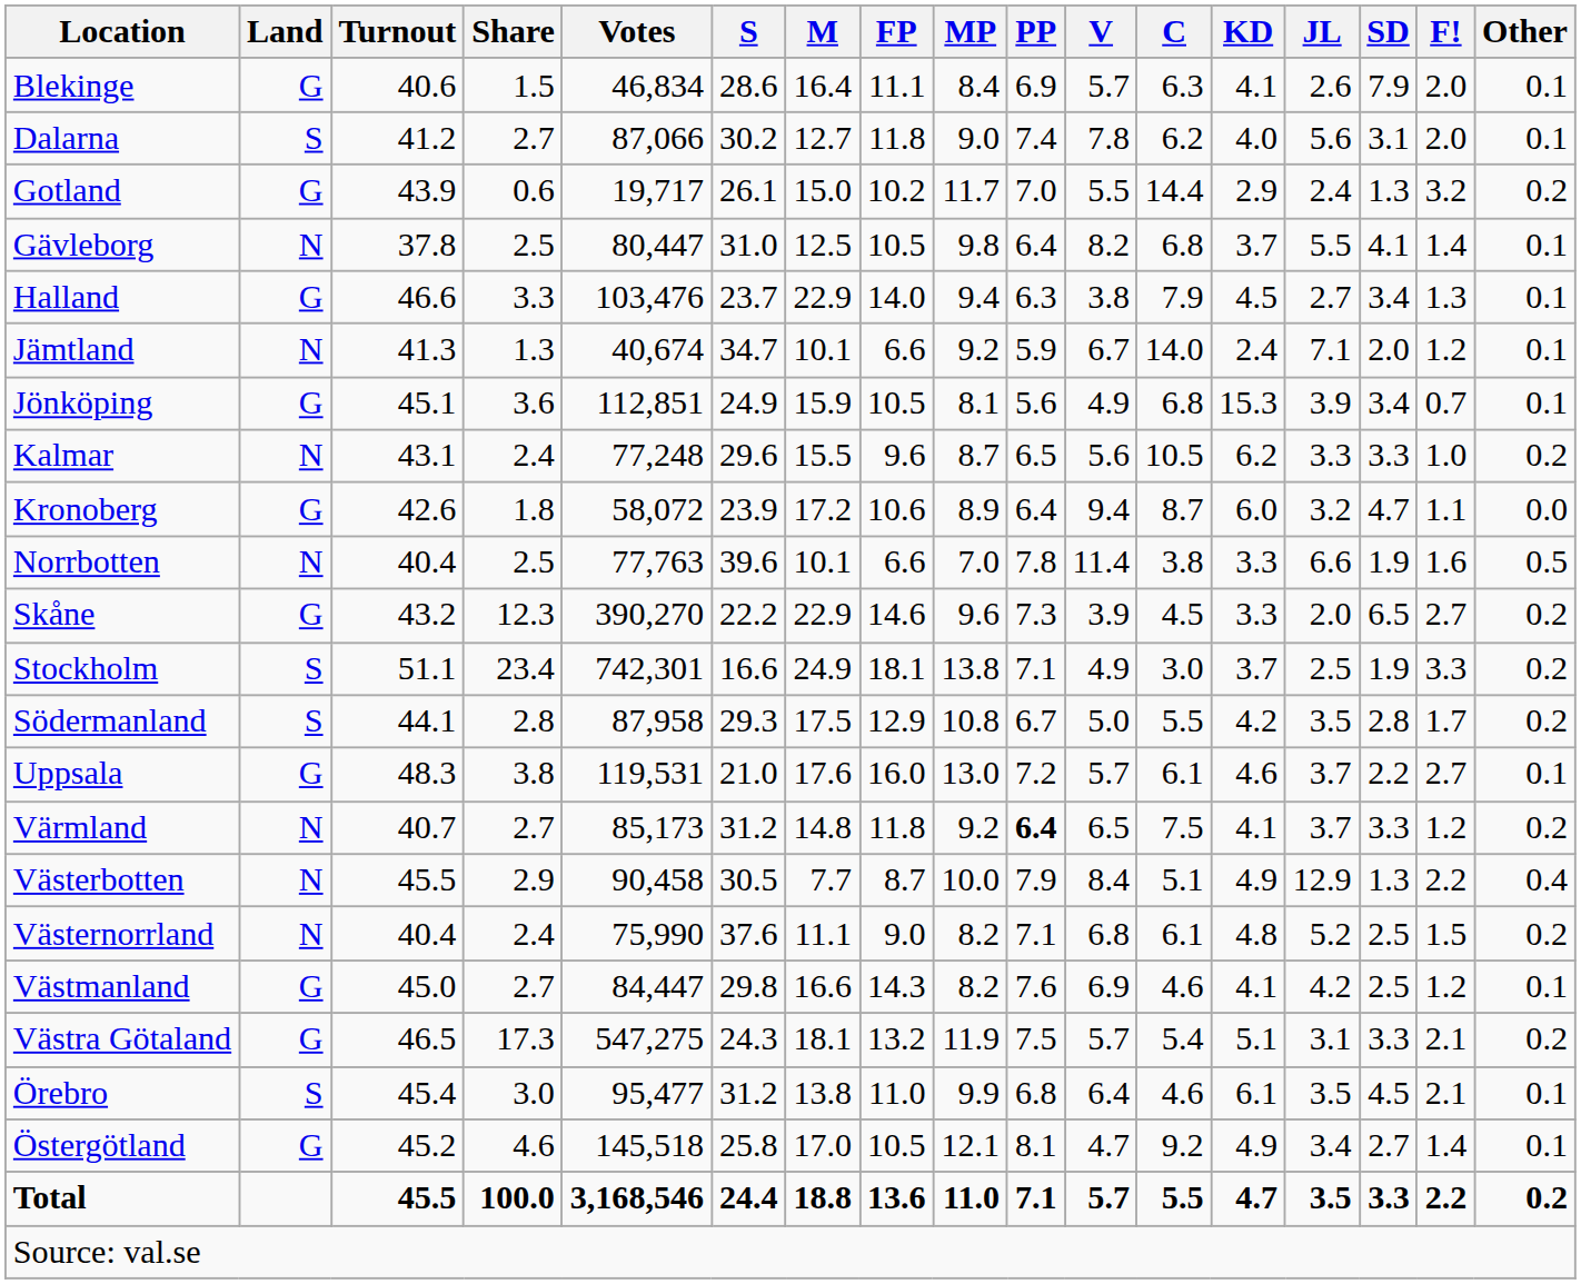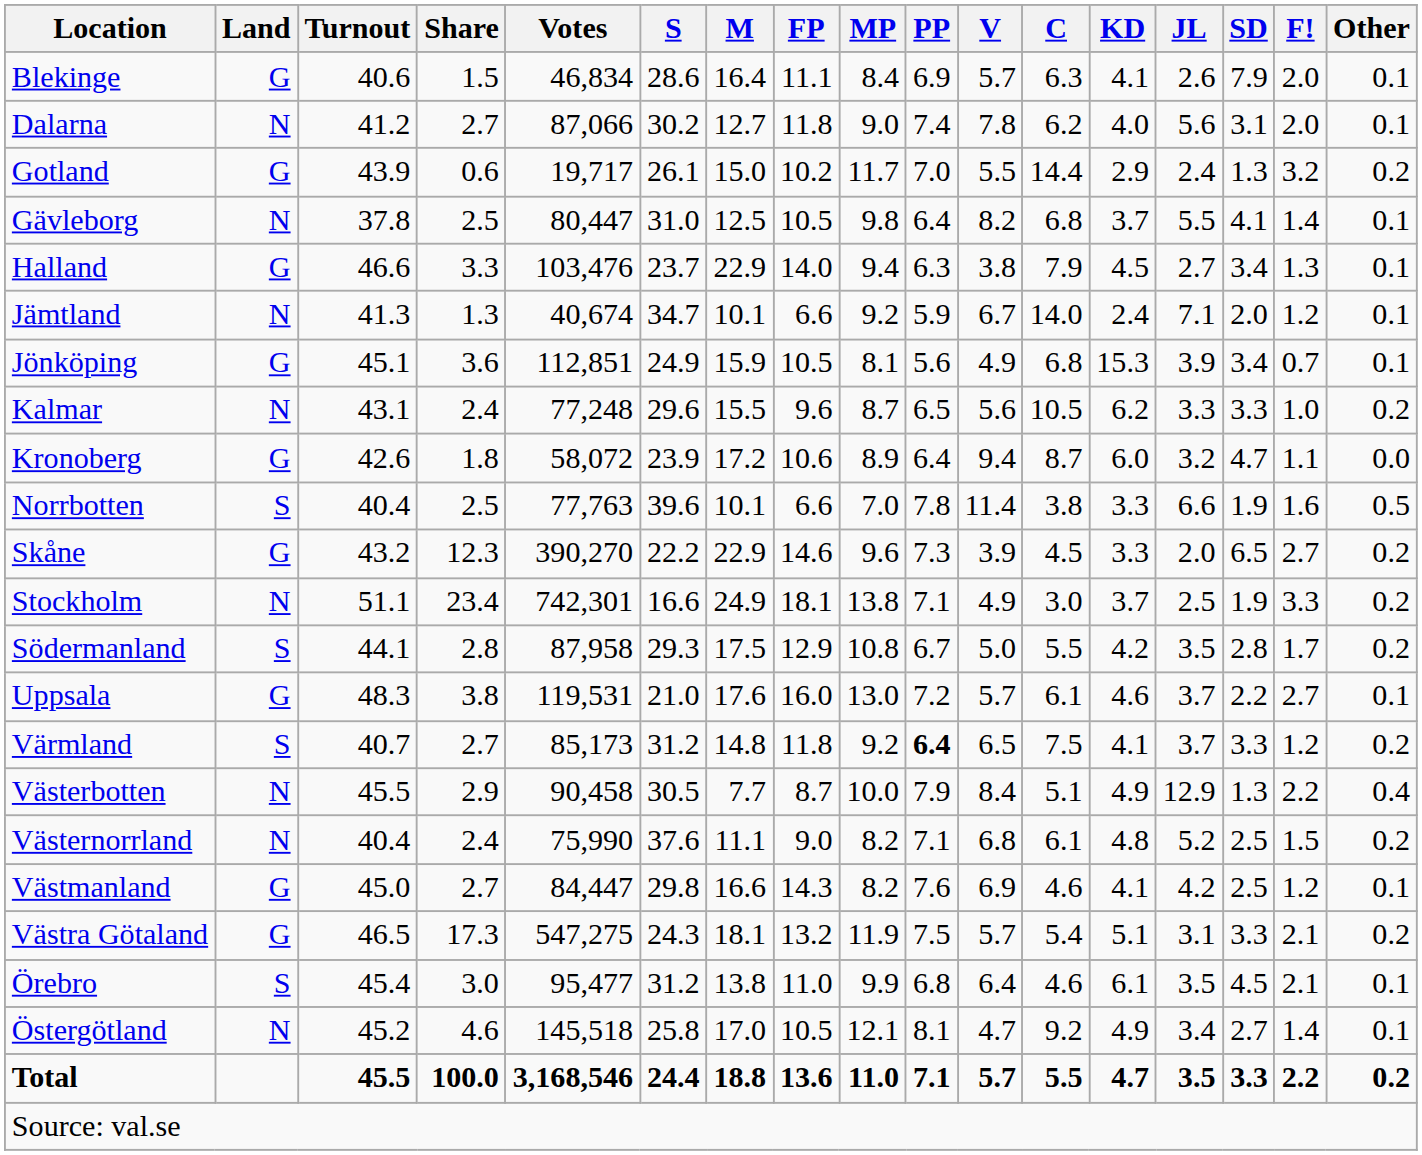Dalarna | Land: S -> N
Norrbotten | Land: N -> S
Stockholm | Land: S -> N
Värmland | Land: N -> S
Östergötland | Land: G -> N
